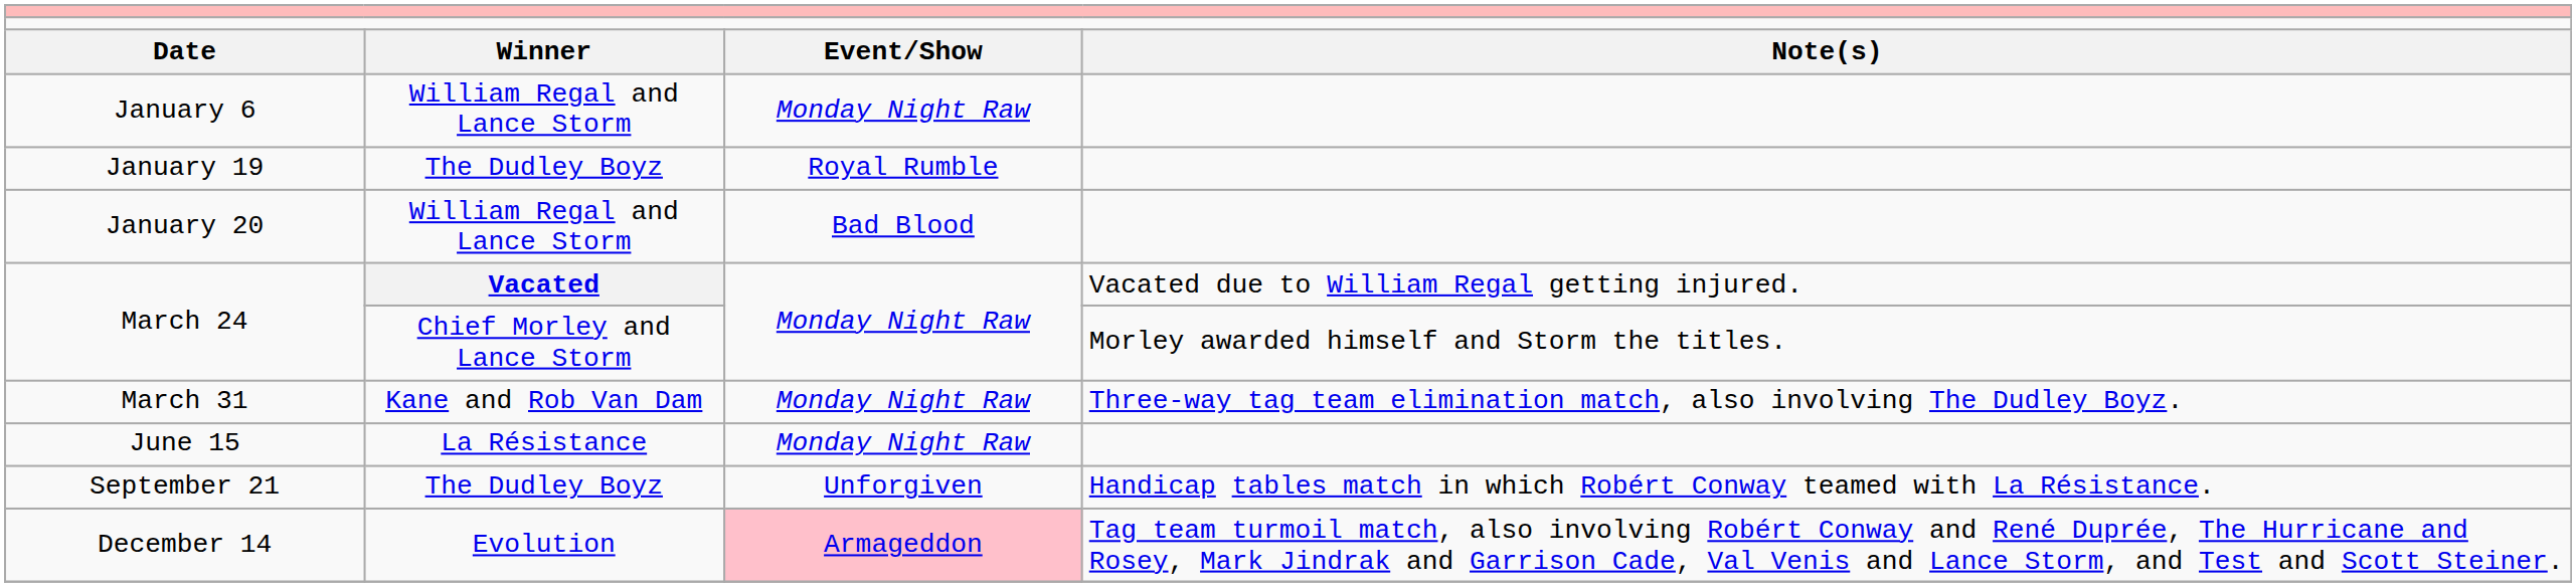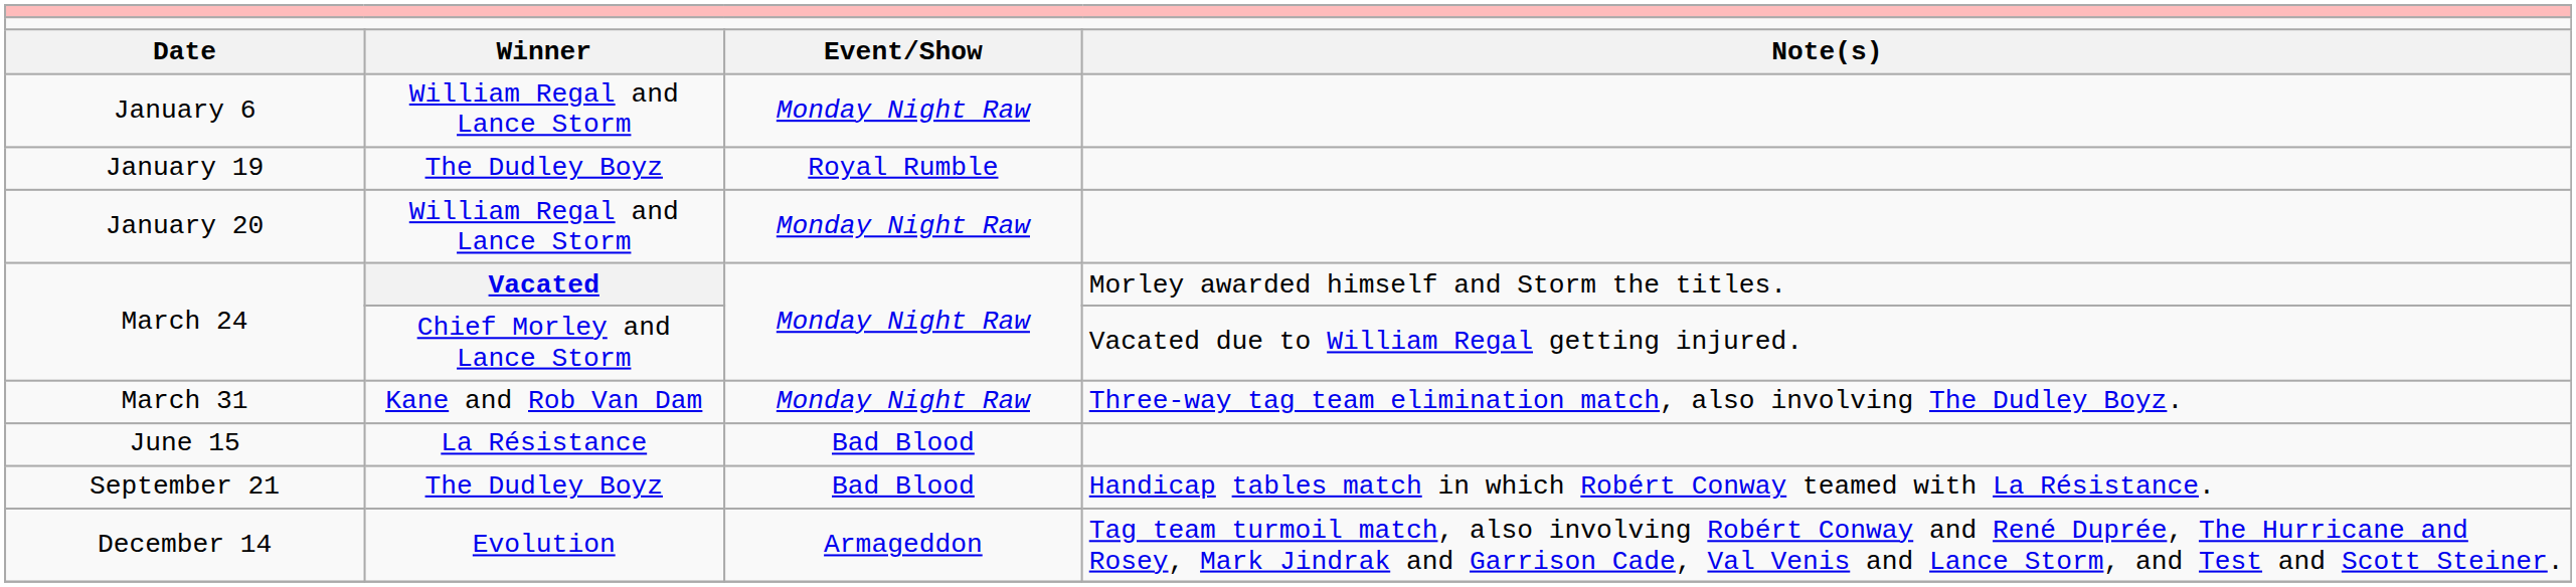January 20 | column 3: Bad Blood -> Monday Night Raw
March 24 / Vacated | column 4: Vacated due to William Regal getting injured. -> Morley awarded himself and Storm the titles.
March 24 / Chief Morley and Lance Storm | column 4: Morley awarded himself and Storm the titles. -> Vacated due to William Regal getting injured.
June 15 | column 3: Monday Night Raw -> Bad Blood
September 21 | column 3: Unforgiven -> Bad Blood
December 14 | column 3: pink background -> no background
